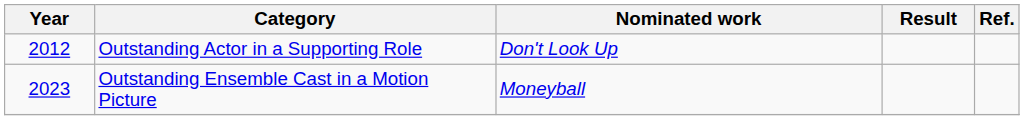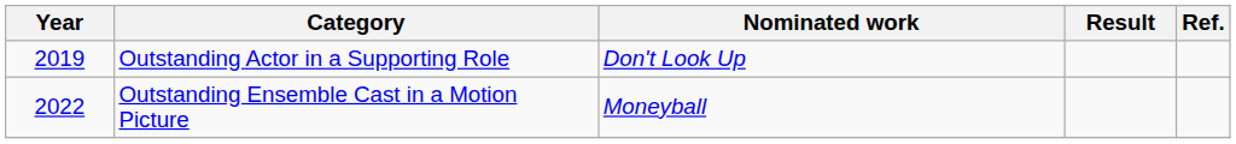Outstanding Actor in a Supporting Role | Year: 2012 -> 2019
Outstanding Ensemble Cast in a Motion Picture | Year: 2023 -> 2022
